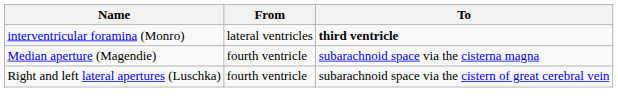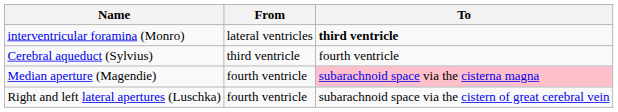+ row: Cerebral aqueduct (Sylvius) | third ventricle | fourth ventricle
Median aperture (Magendie) | To: no background -> pink background
